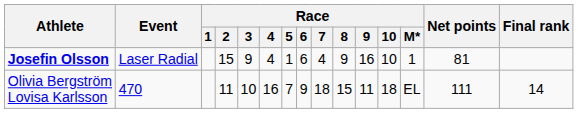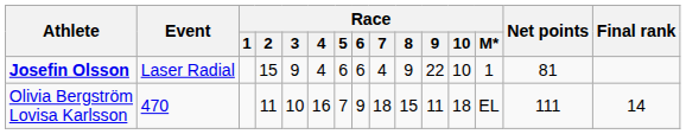Josefin Olsson | Race / 5: 1 -> 6
Josefin Olsson | Race / 9: 16 -> 22
